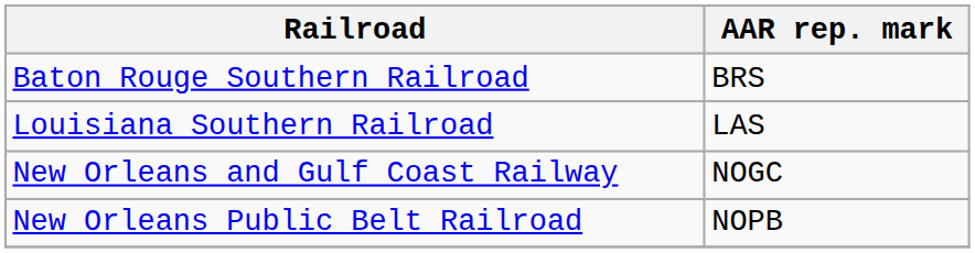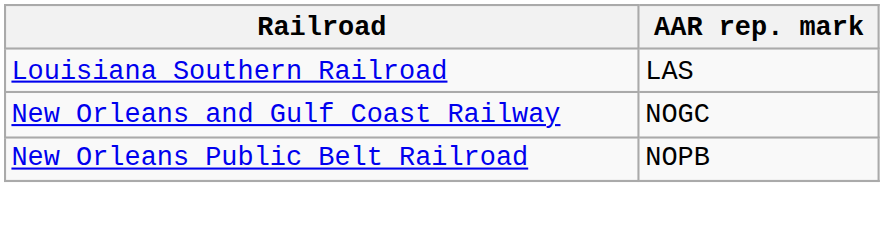- row: Baton Rouge Southern Railroad | BRS
